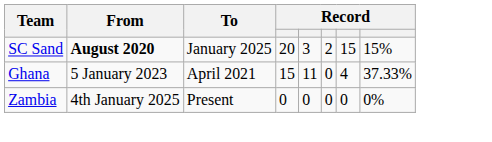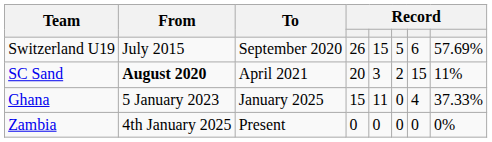+ row: Switzerland U19 | July 2015 | September 2020 | 26 | 15 | 5 | 6 | 57.69%
SC Sand | To: January 2025 -> April 2021
SC Sand | column 8: 15% -> 11%
Ghana | To: April 2021 -> January 2025
